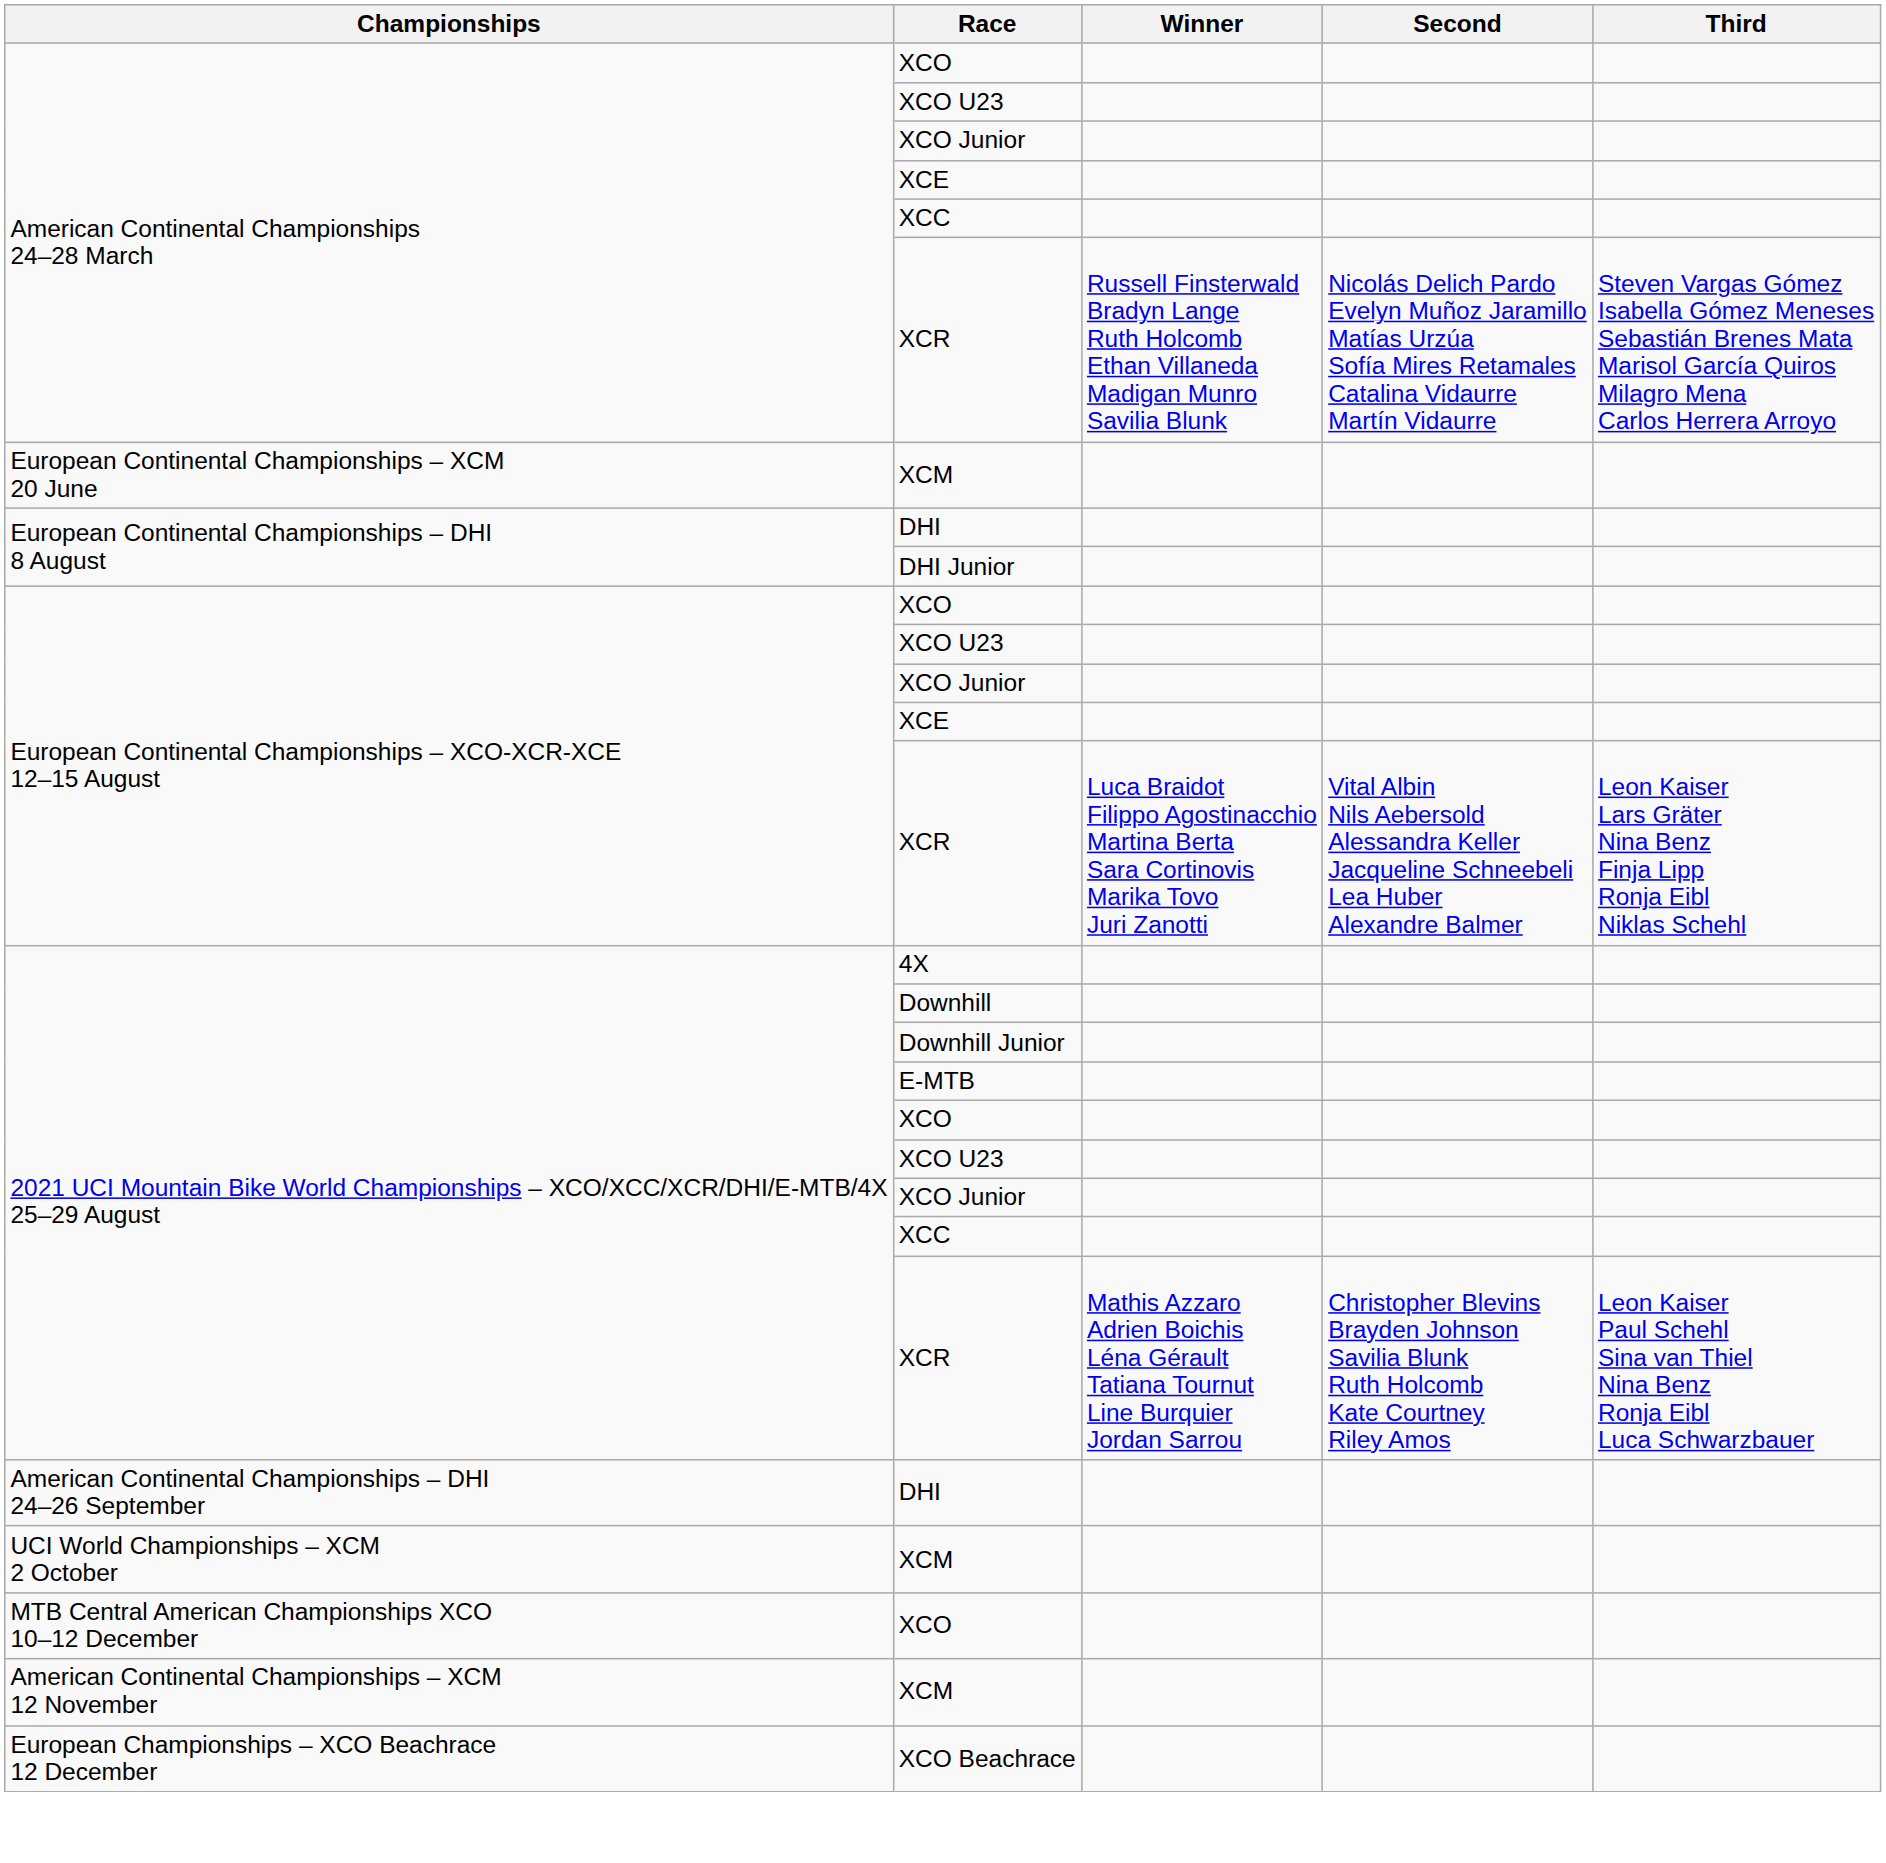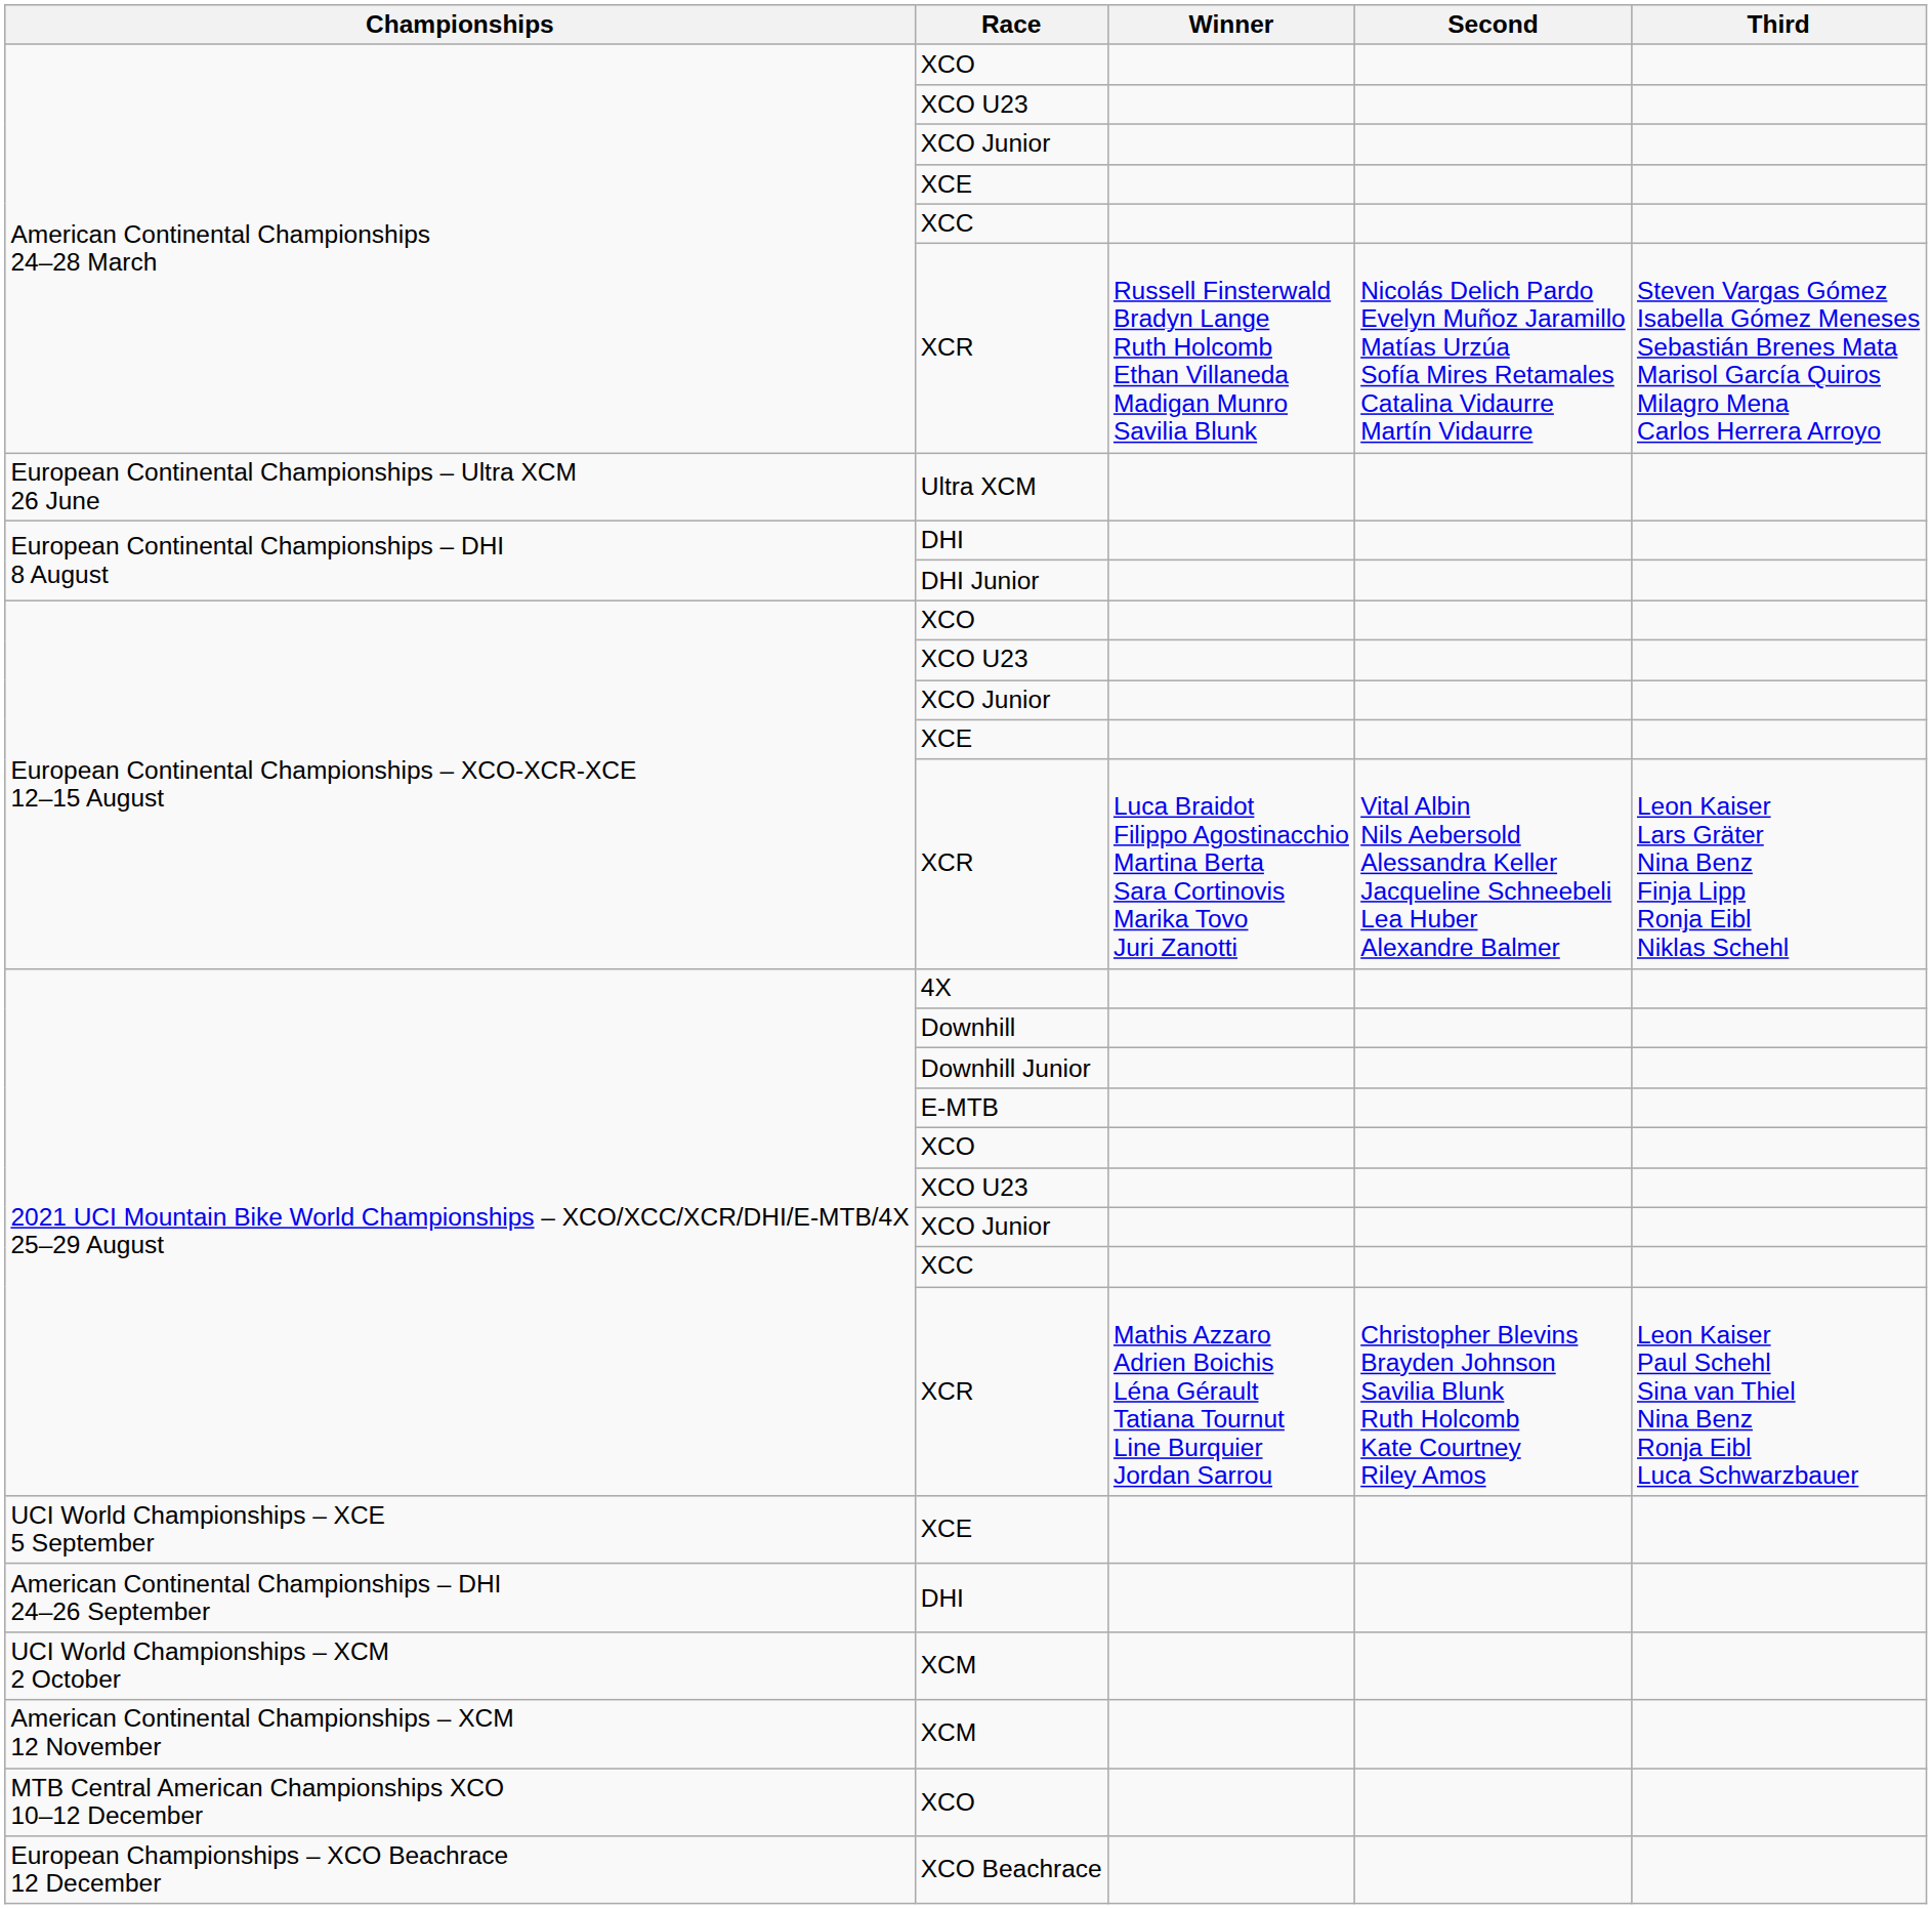- row: European Continental Championships – XCM 20 June | XCM
+ row: European Continental Championships – Ultra XCM 26 June | Ultra XCM
+ row: UCI World Championships – XCE 5 September | XCE
rows swapped: American Continental Championships – XCM 12 November / XCM <-> MTB Central American Championships XCO 10–12 December / XCO
